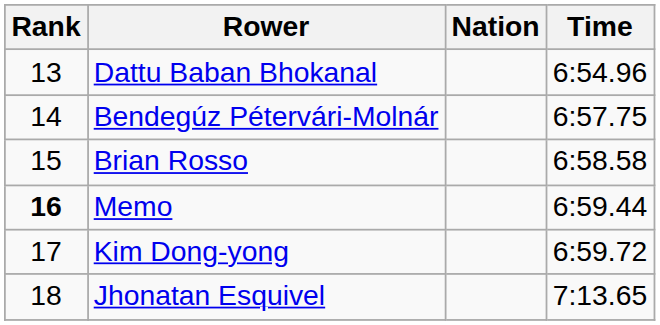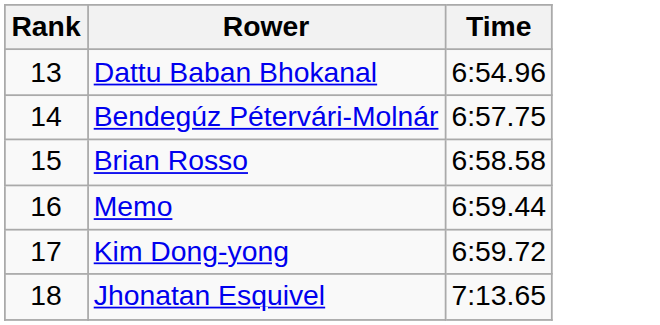- column: Nation
Memo | Rank: bold -> normal
